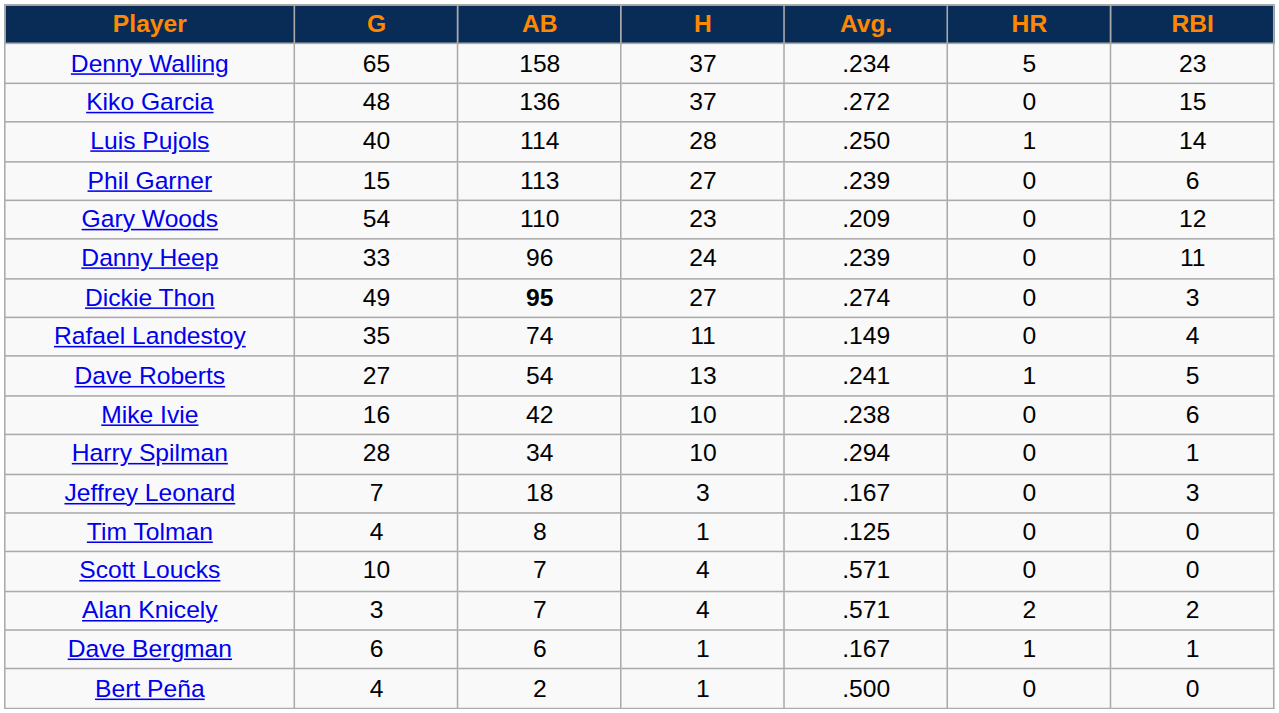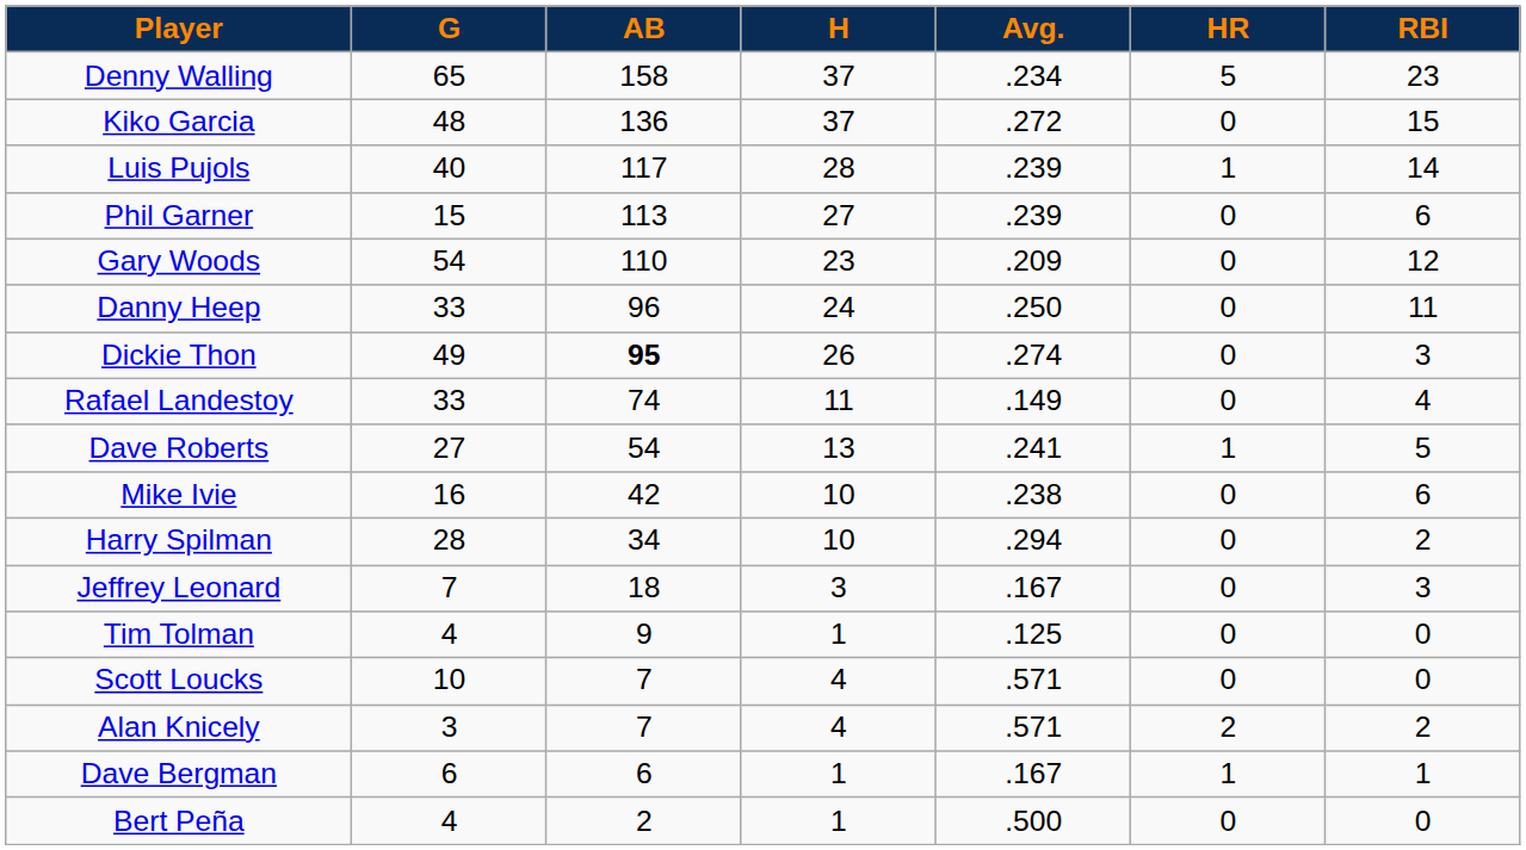Luis Pujols | AB: 114 -> 117
Luis Pujols | Avg.: .250 -> .239
Danny Heep | Avg.: .239 -> .250
Dickie Thon | H: 27 -> 26
Rafael Landestoy | G: 35 -> 33
Harry Spilman | RBI: 1 -> 2
Tim Tolman | AB: 8 -> 9
